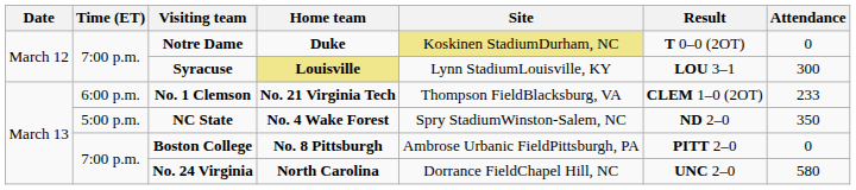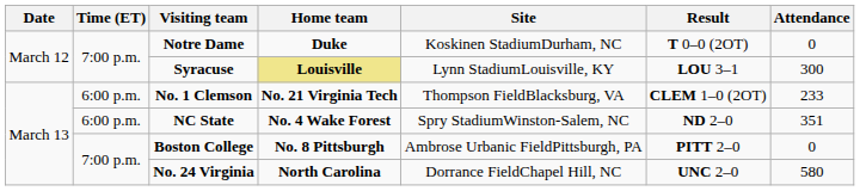Notre Dame | Site: khaki background -> no background
NC State | Time (ET): 5:00 p.m. -> 6:00 p.m.
NC State | Attendance: 350 -> 351
